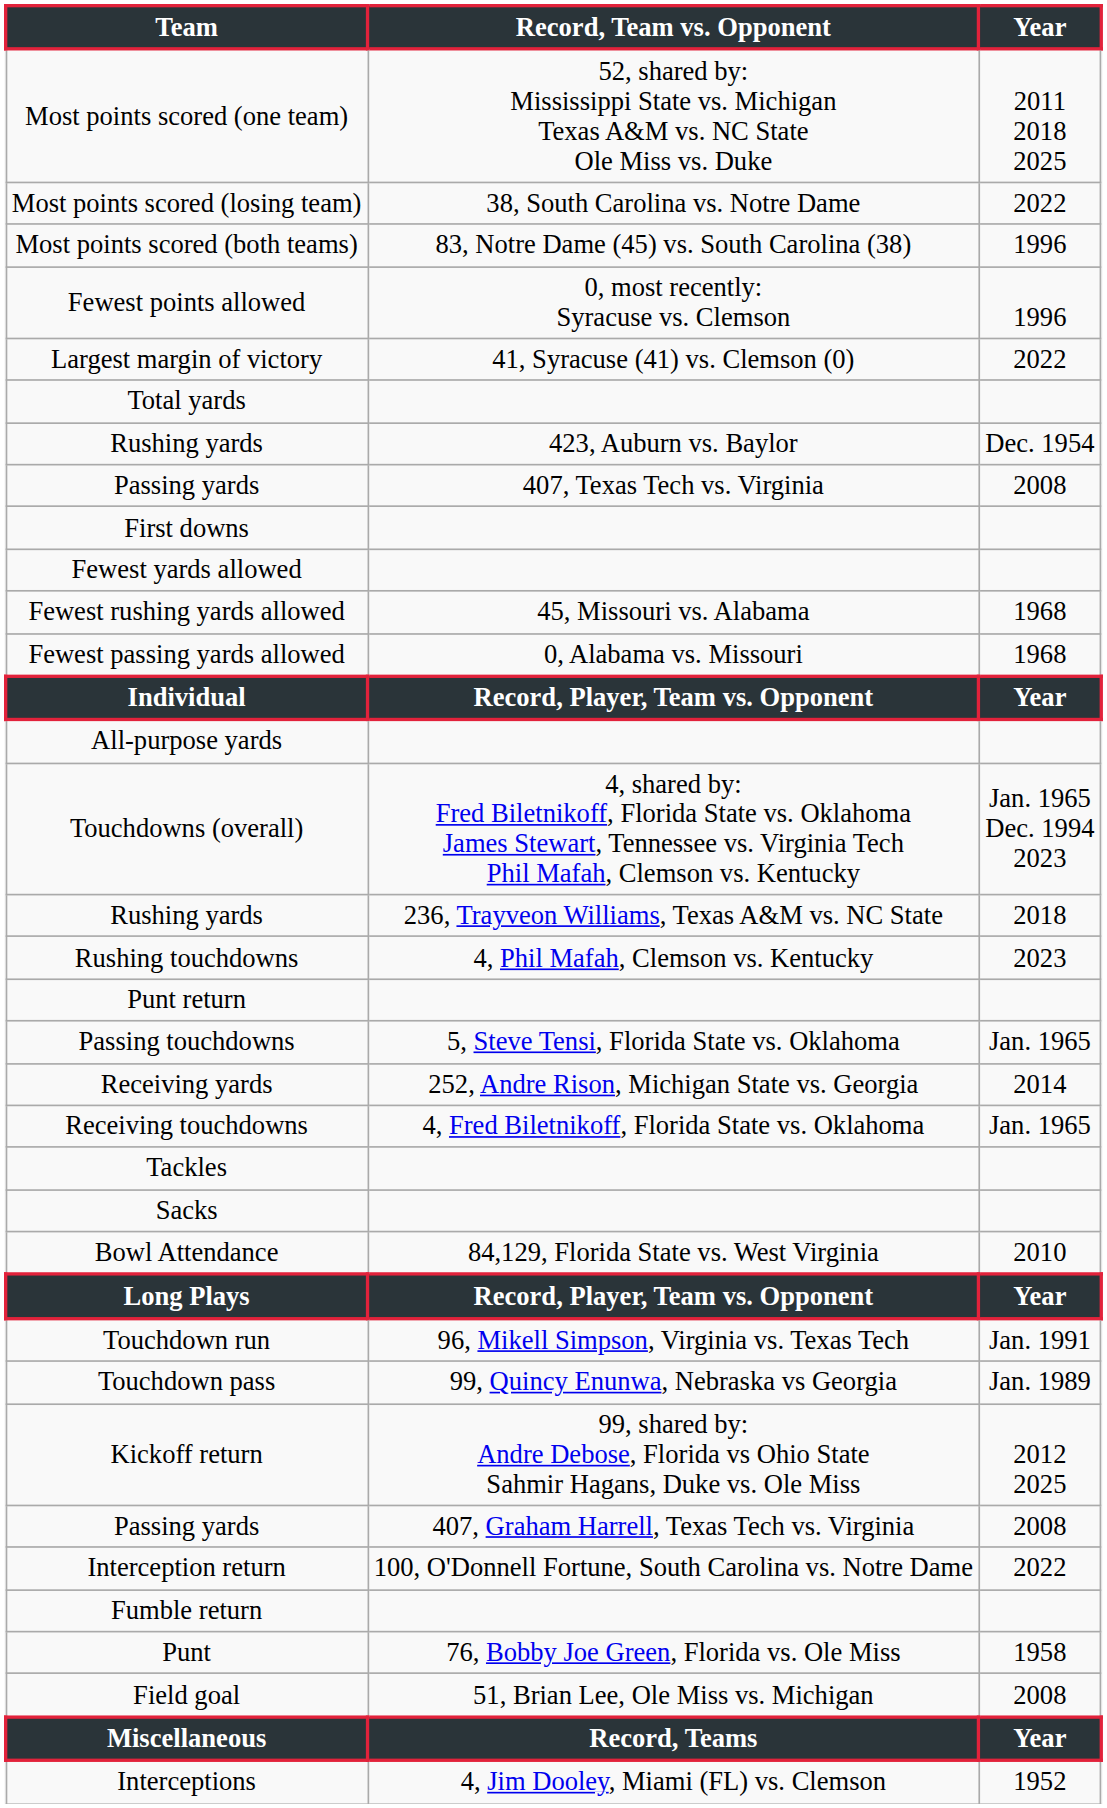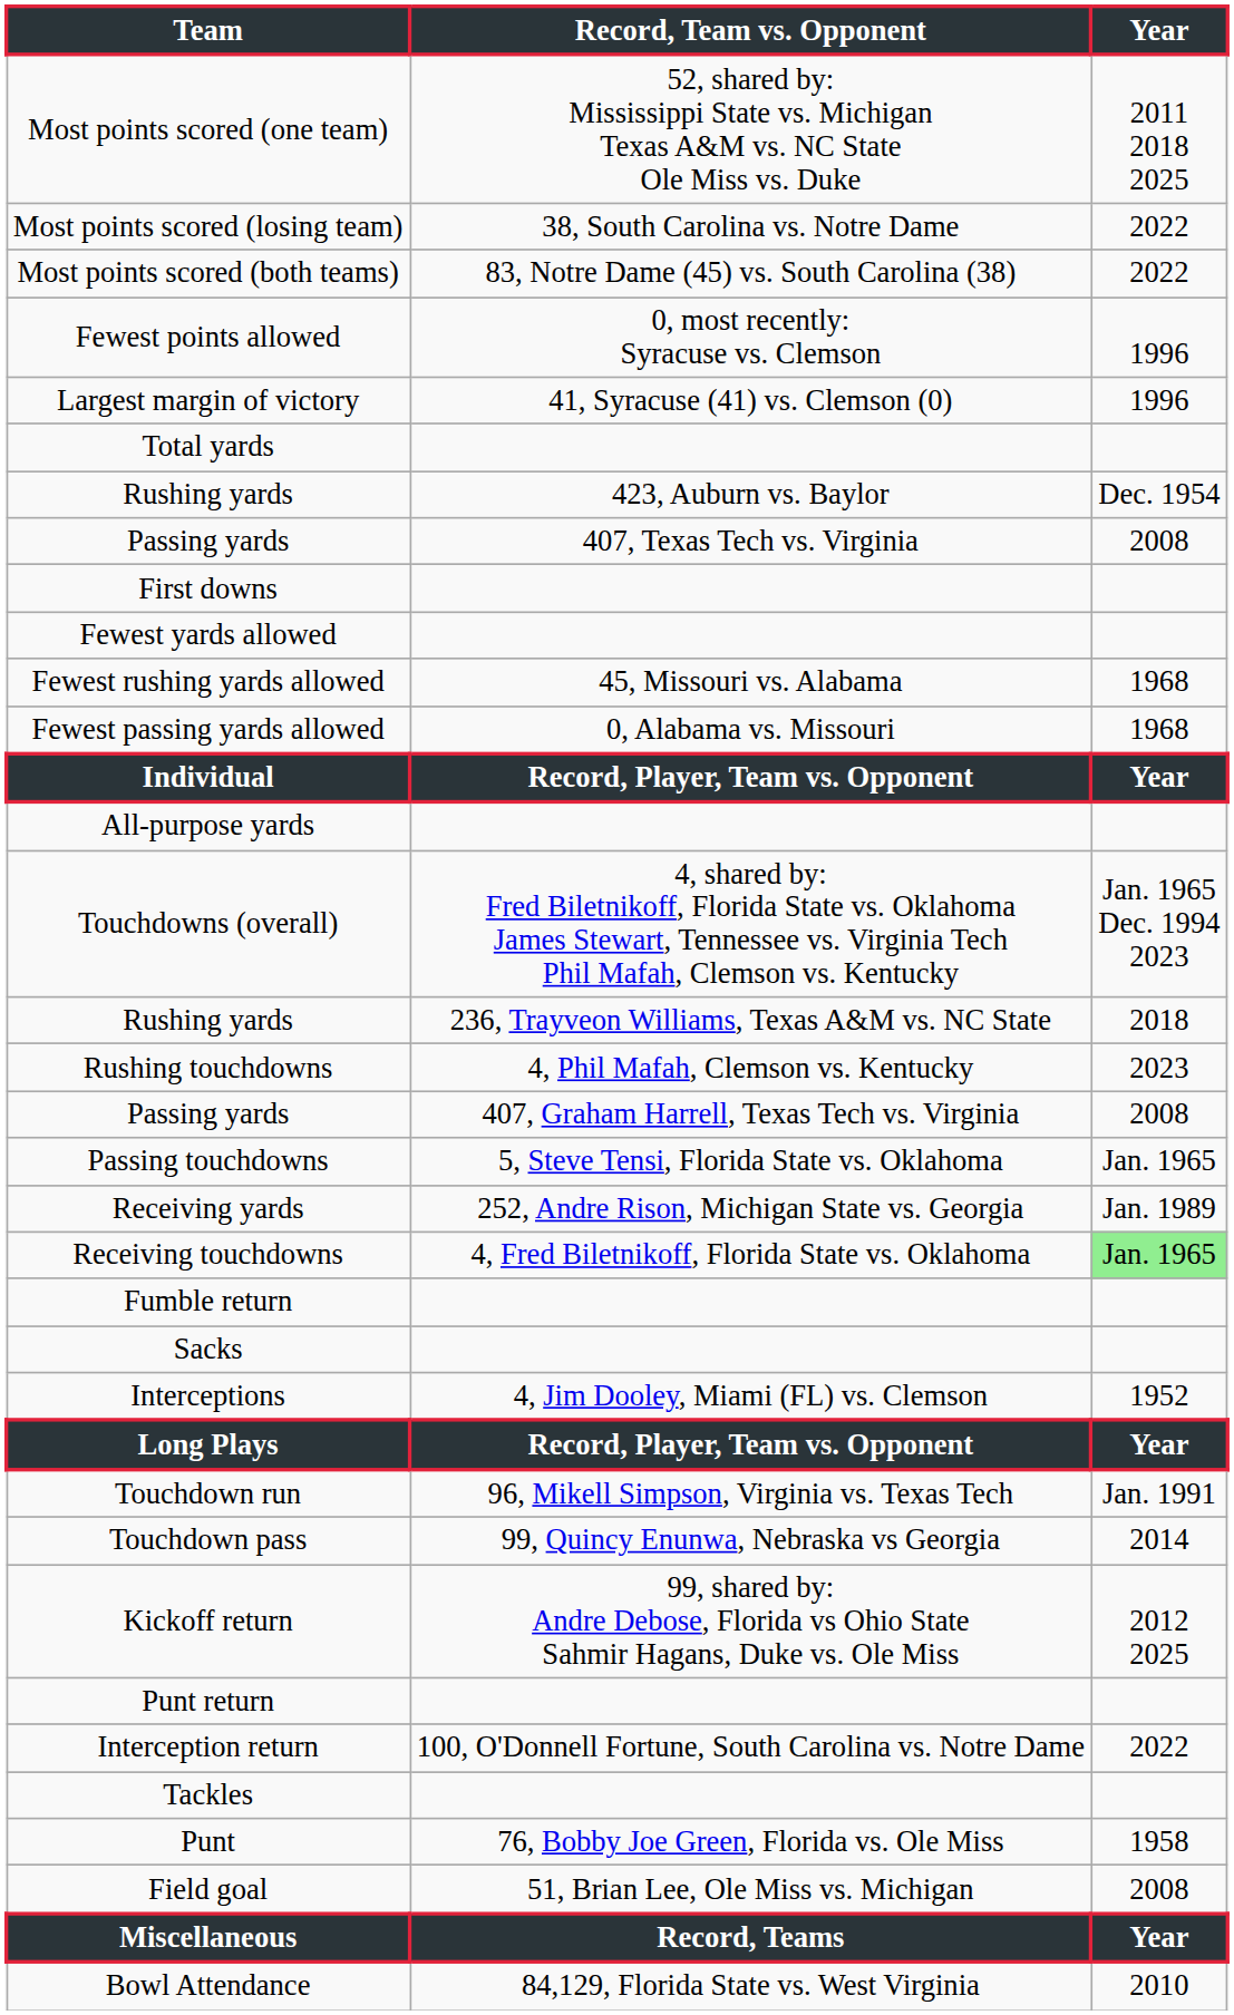Most points scored (both teams) | Year: 1996 -> 2022
Largest margin of victory | Year: 2022 -> 1996
rows swapped: Passing yards / 407, Graham Harrell, Texas Tech vs. Virginia <-> Punt return
Receiving yards | Year: 2014 -> Jan. 1989
Receiving touchdowns | Year: no background -> lightgreen background
rows swapped: Tackles <-> Fumble return
rows swapped: Interceptions <-> Bowl Attendance
Touchdown pass | Year: Jan. 1989 -> 2014
